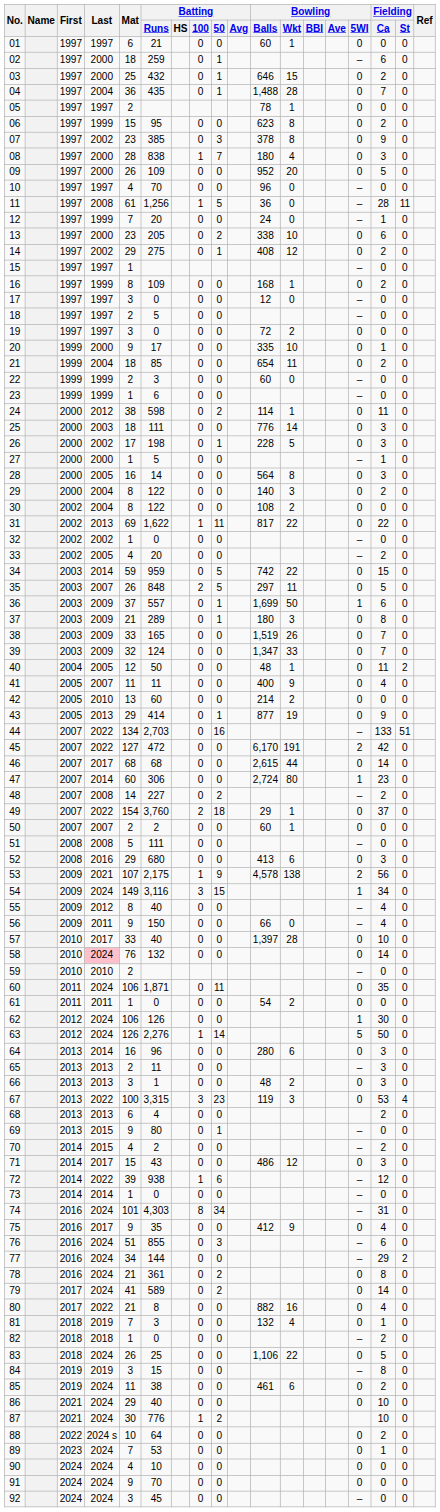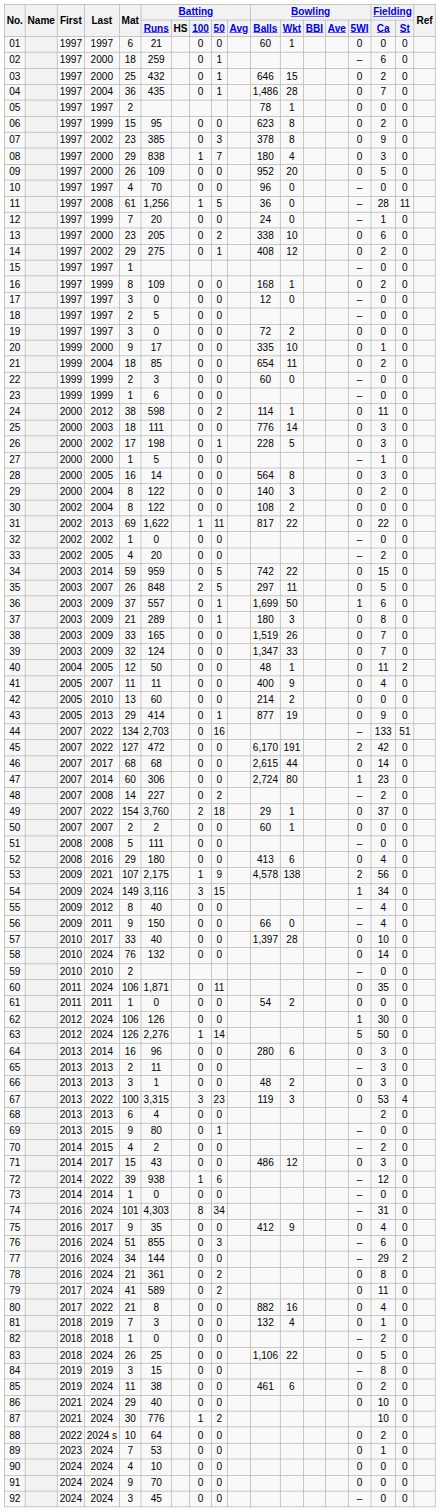04 | Bowling / Balls: 1,488 -> 1,486
08 | Mat: 28 -> 29
52 | Batting / Runs: 680 -> 180
52 | Fielding / Ca: 3 -> 4
58 | Last: pink background -> no background
79 | Fielding / Ca: 14 -> 11
